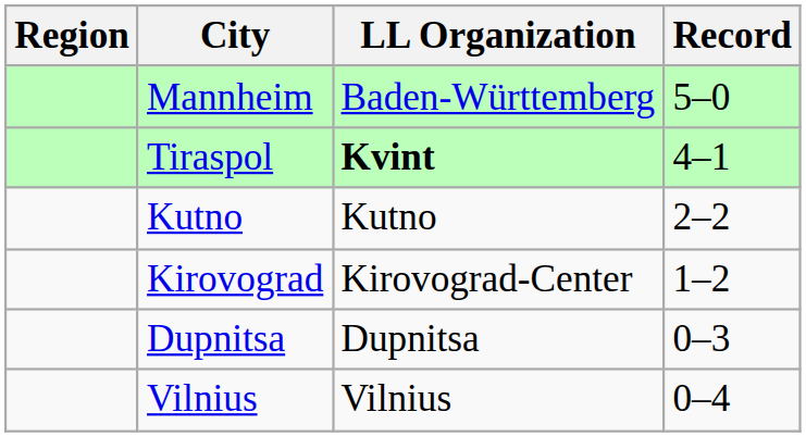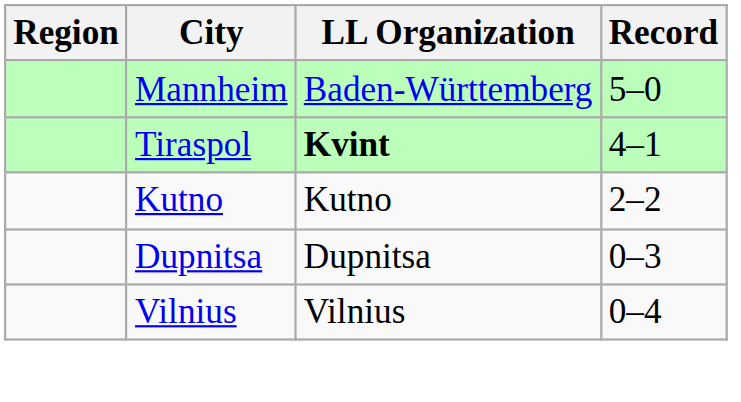- row: Kirovograd | Kirovograd-Center | 1–2
